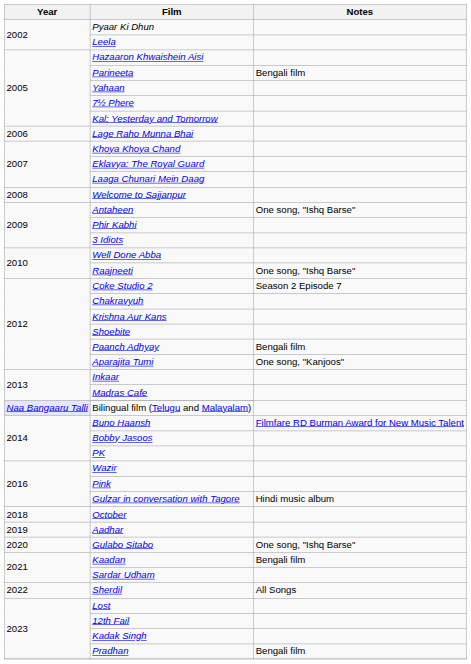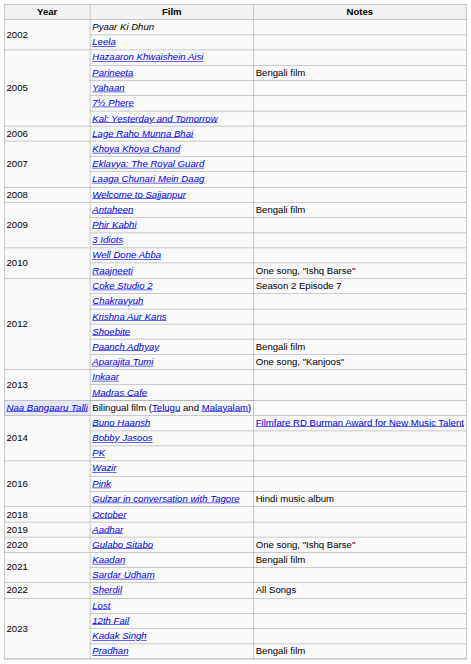Antaheen | Notes: One song, "Ishq Barse" -> Bengali film
